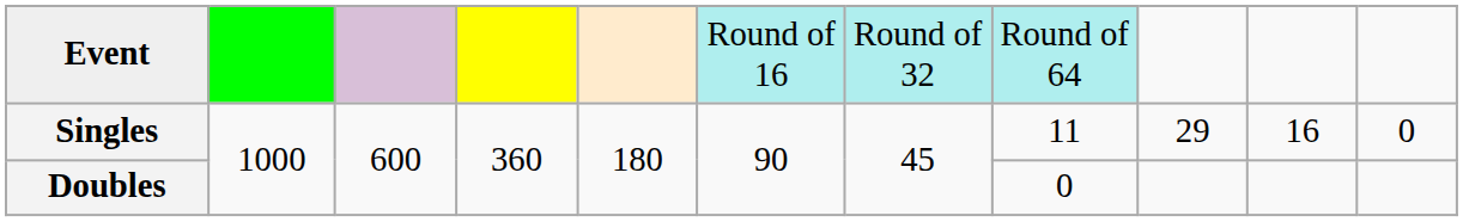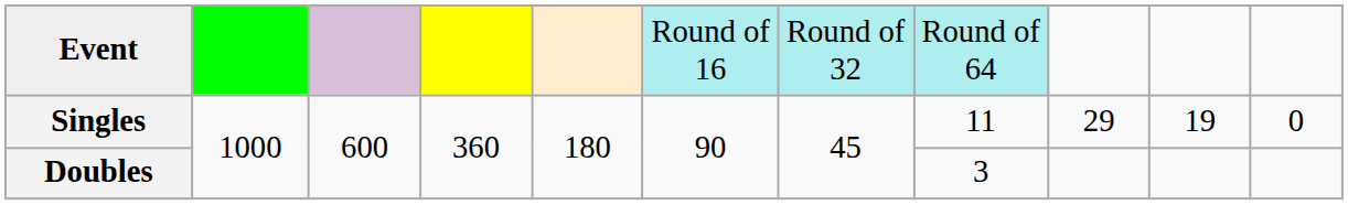Singles | column 10: 16 -> 19
Doubles | column 8: 0 -> 3
